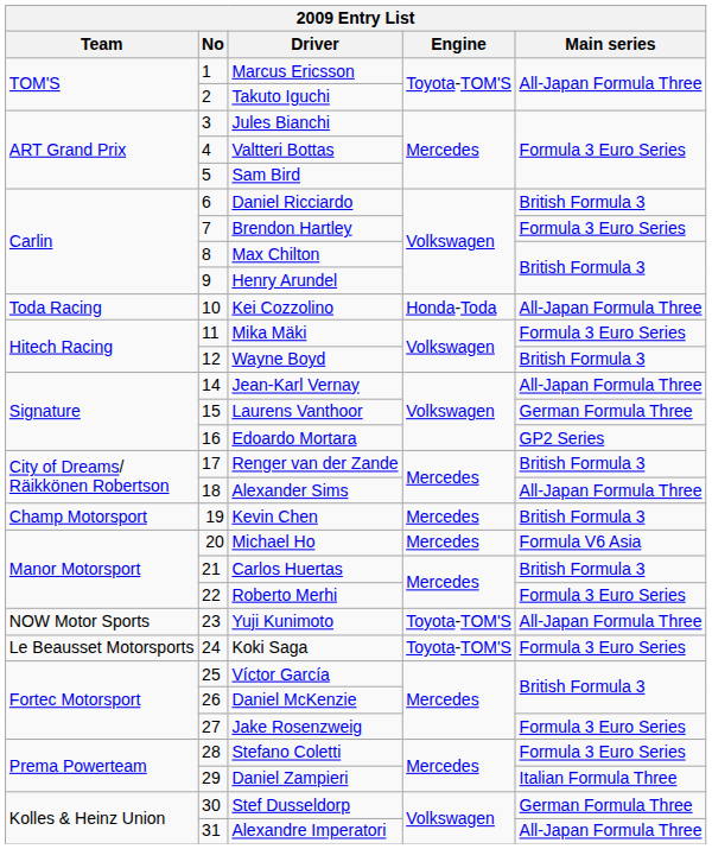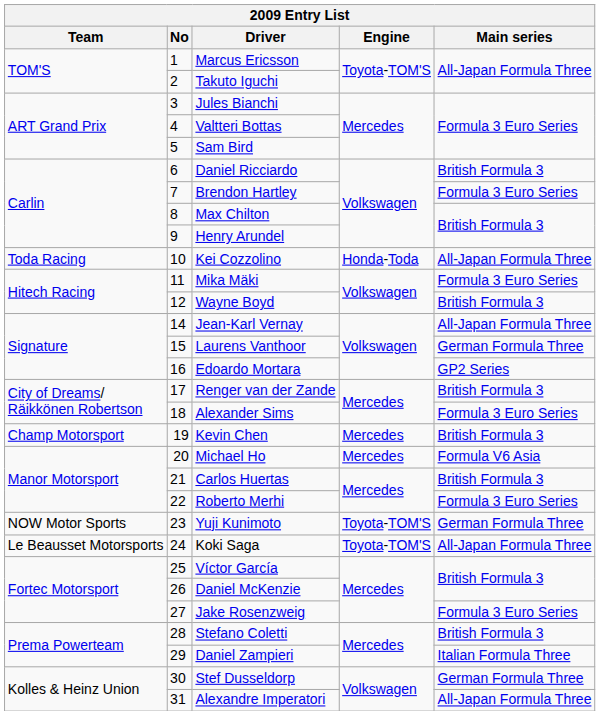Alexander Sims | Main series: All-Japan Formula Three -> Formula 3 Euro Series
Yuji Kunimoto | Main series: All-Japan Formula Three -> German Formula Three
Koki Saga | Main series: Formula 3 Euro Series -> All-Japan Formula Three
Stefano Coletti | Main series: Formula 3 Euro Series -> British Formula 3
